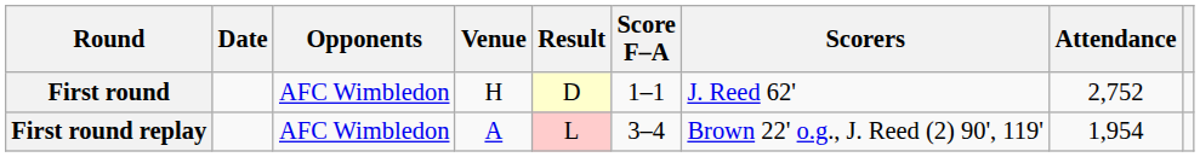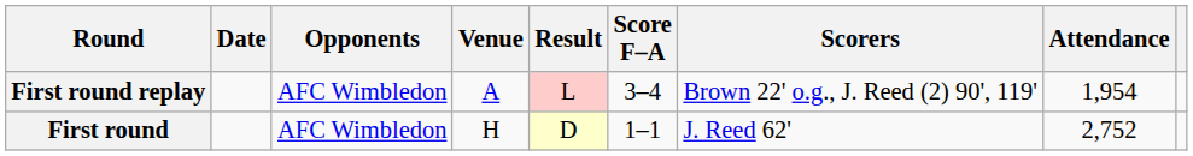rows swapped: First round <-> First round replay
